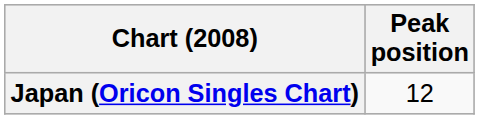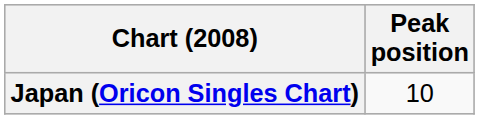Japan (Oricon Singles Chart) | Peak position: 12 -> 10
